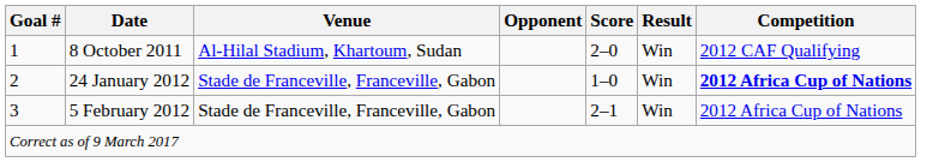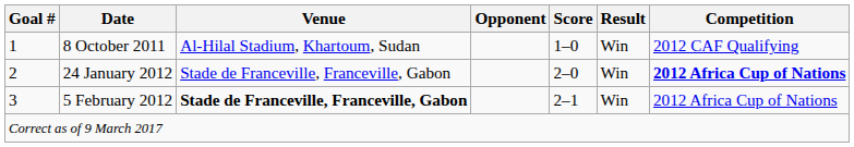8 October 2011 | Score: 2–0 -> 1–0
24 January 2012 | Score: 1–0 -> 2–0
5 February 2012 | Venue: normal -> bold
